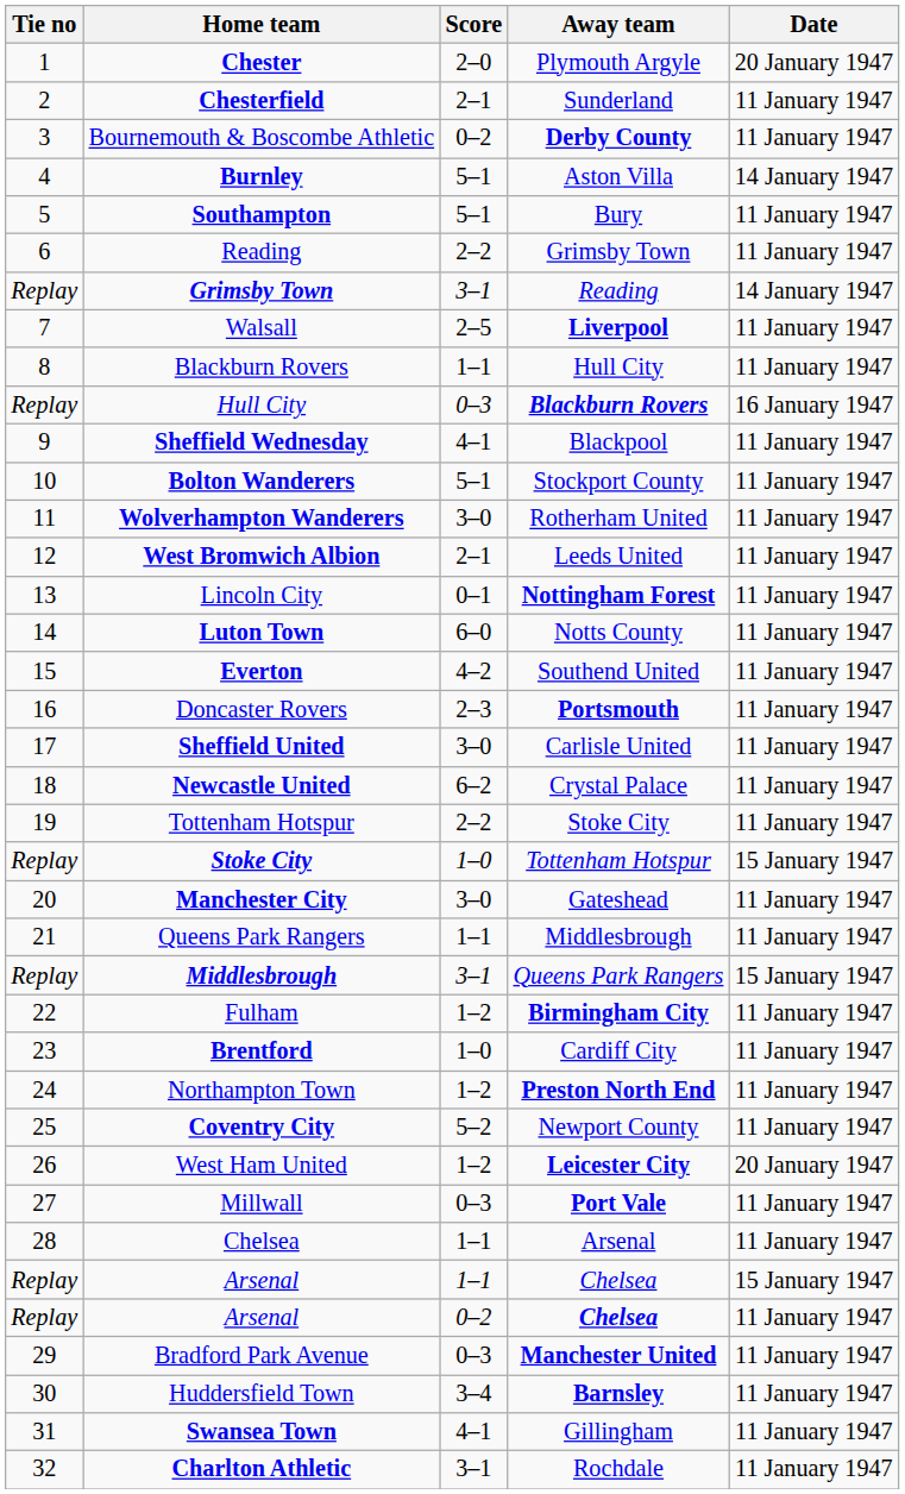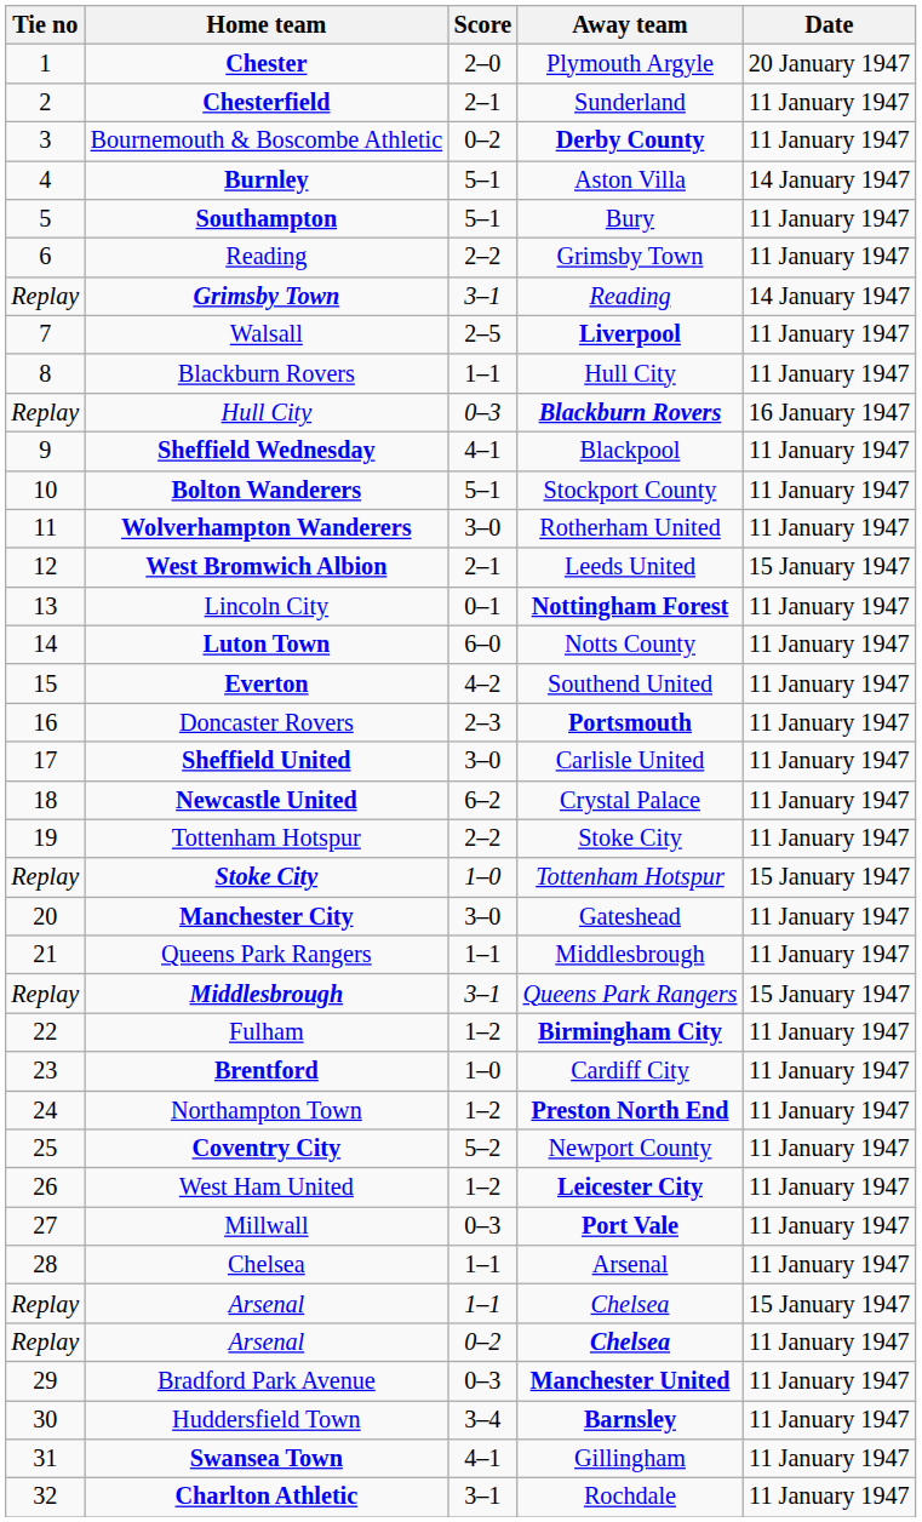West Bromwich Albion | Date: 11 January 1947 -> 15 January 1947
West Ham United | Date: 20 January 1947 -> 11 January 1947
